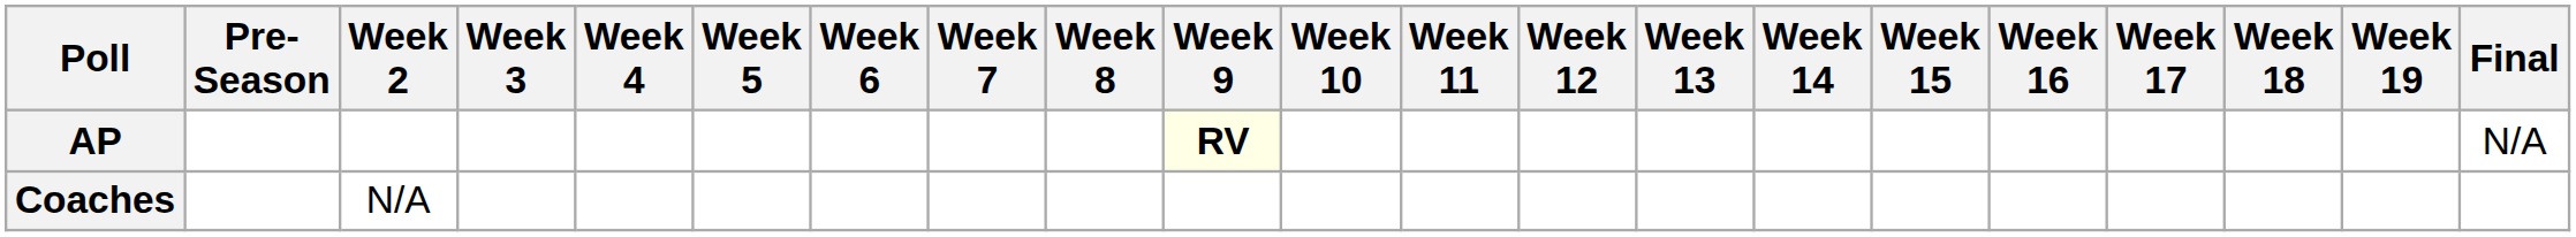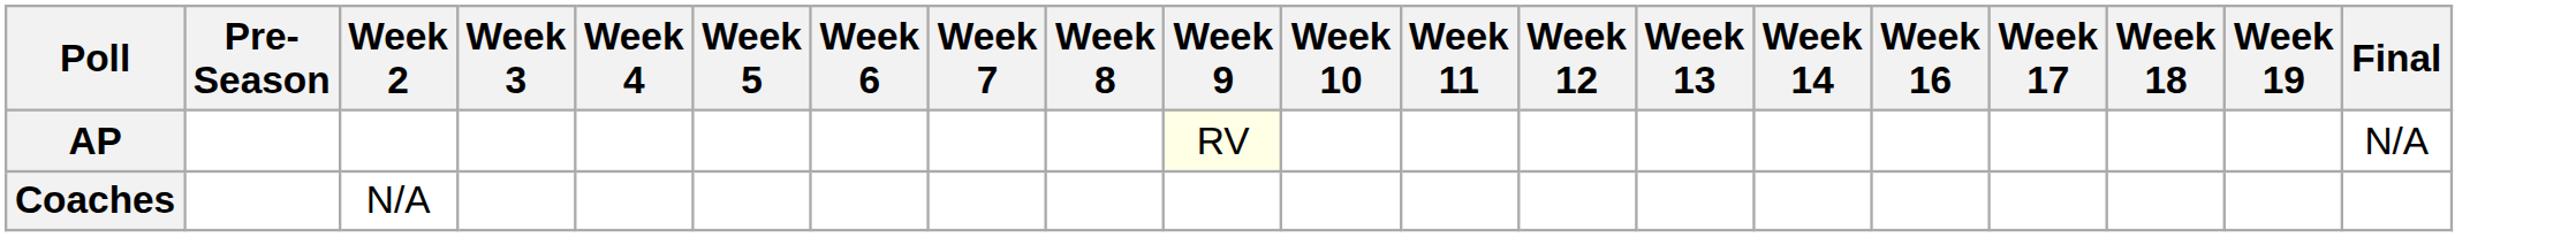- column: Week 15
AP | Week 9: bold -> normal
